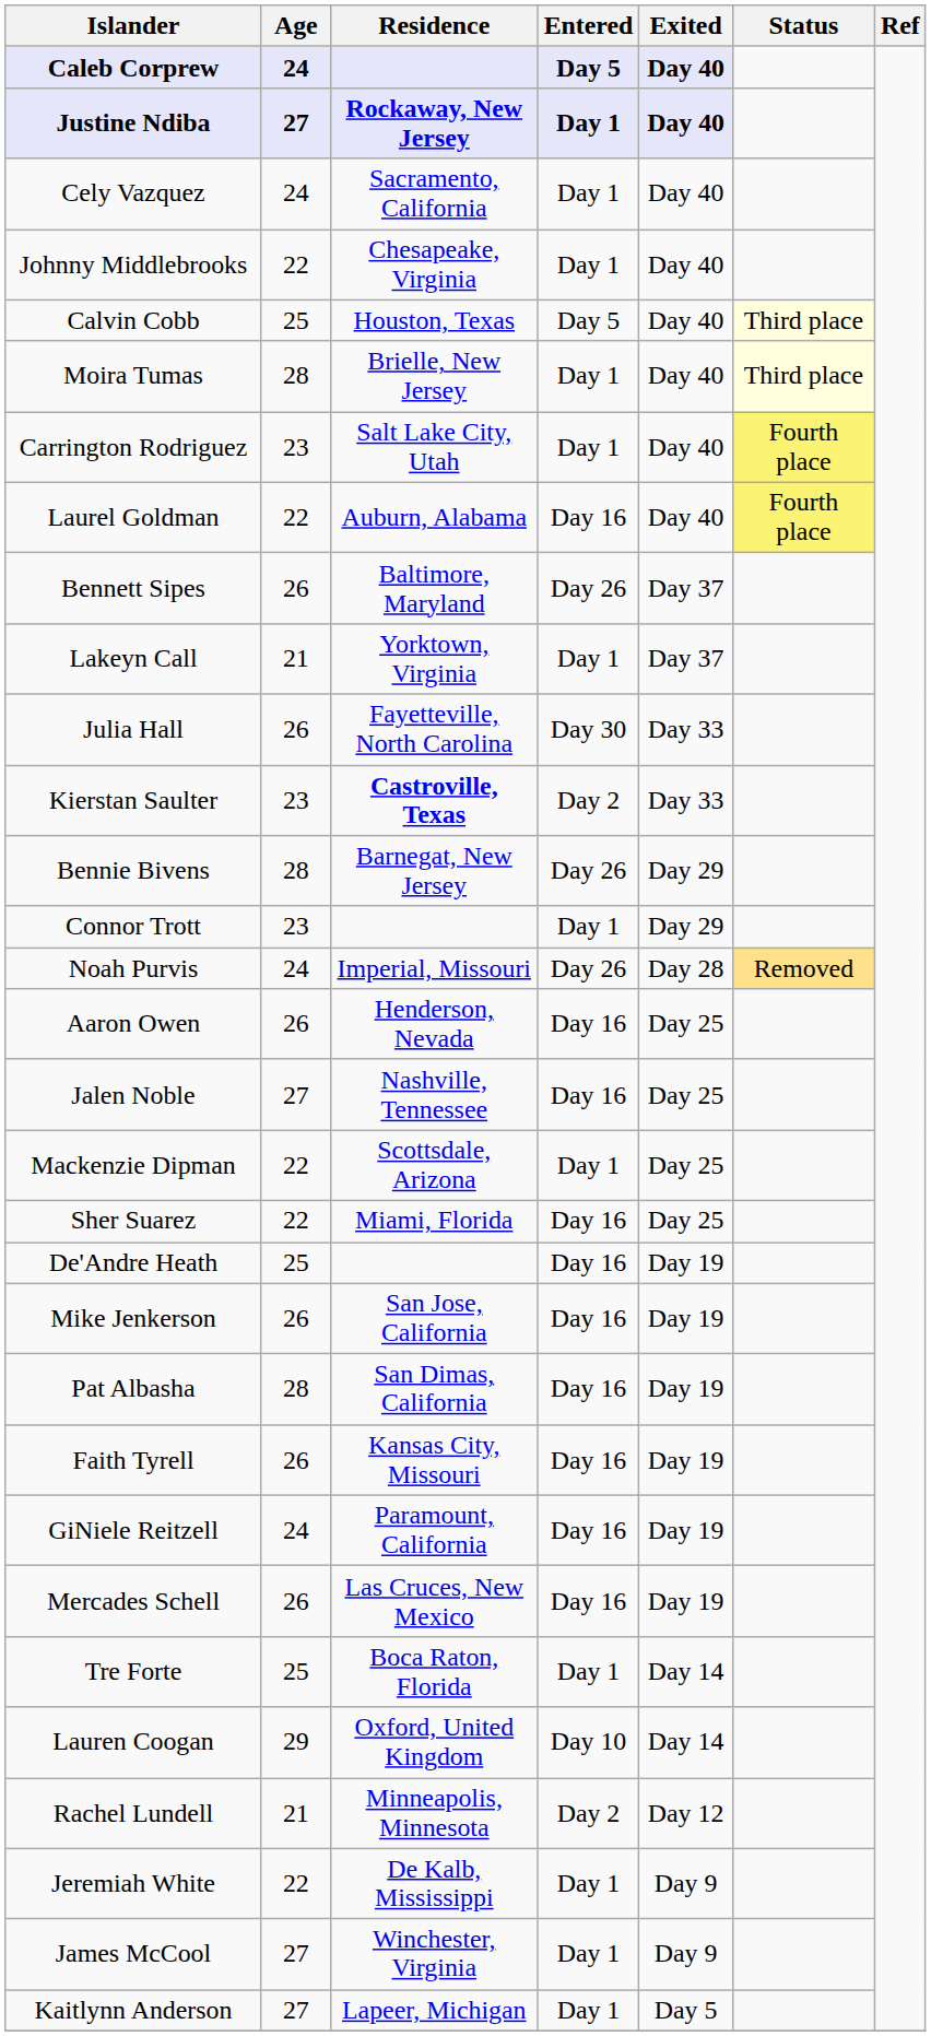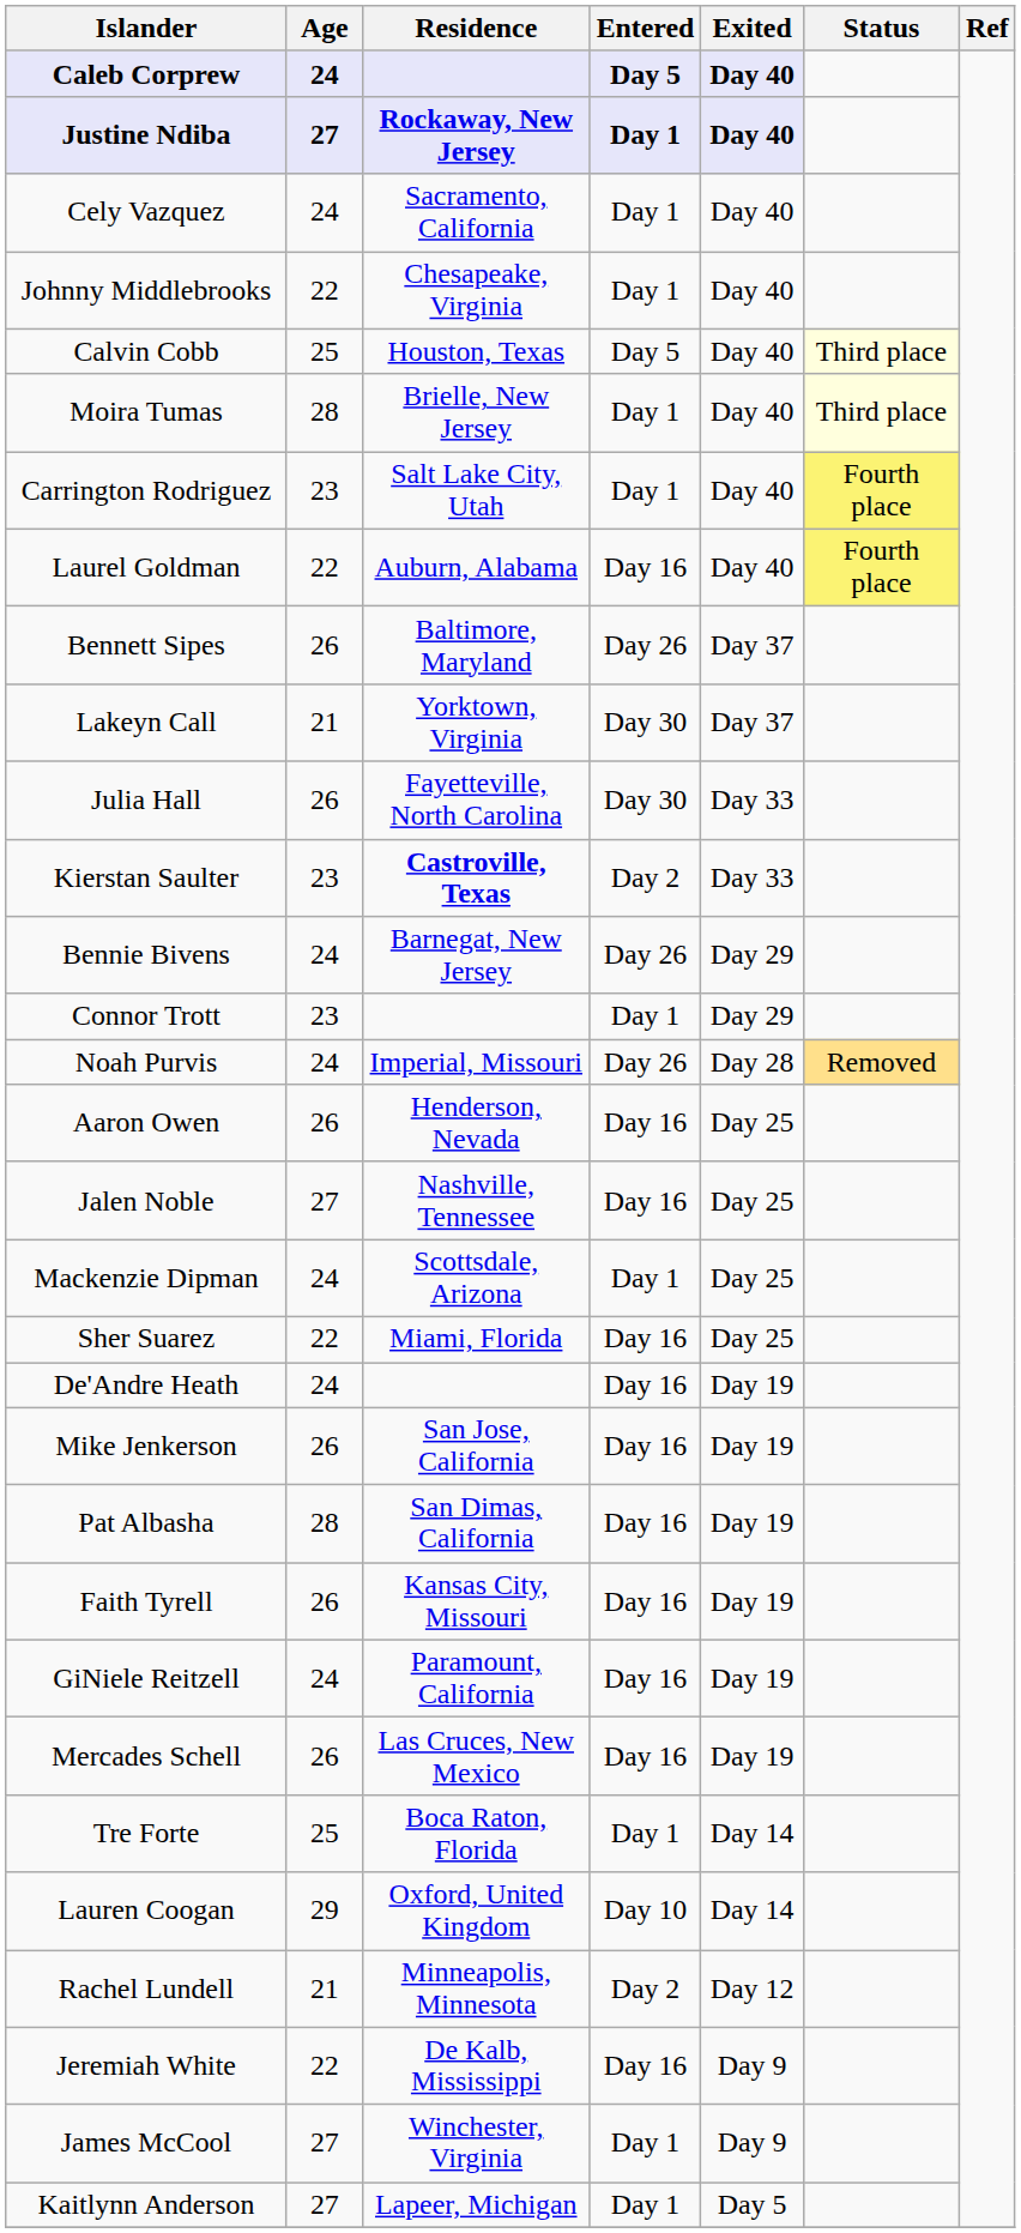Lakeyn Call | Entered: Day 1 -> Day 30
Bennie Bivens | Age: 28 -> 24
Mackenzie Dipman | Age: 22 -> 24
De'Andre Heath | Age: 25 -> 24
Jeremiah White | Entered: Day 1 -> Day 16
